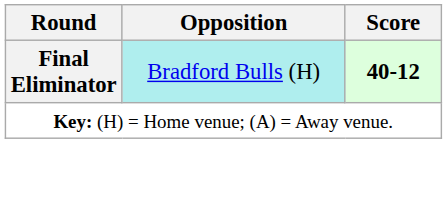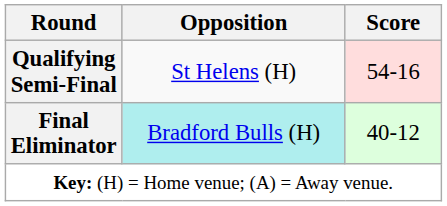+ row: Qualifying Semi-Final | St Helens (H) | 54-16
Final Eliminator | Score: bold -> normal
